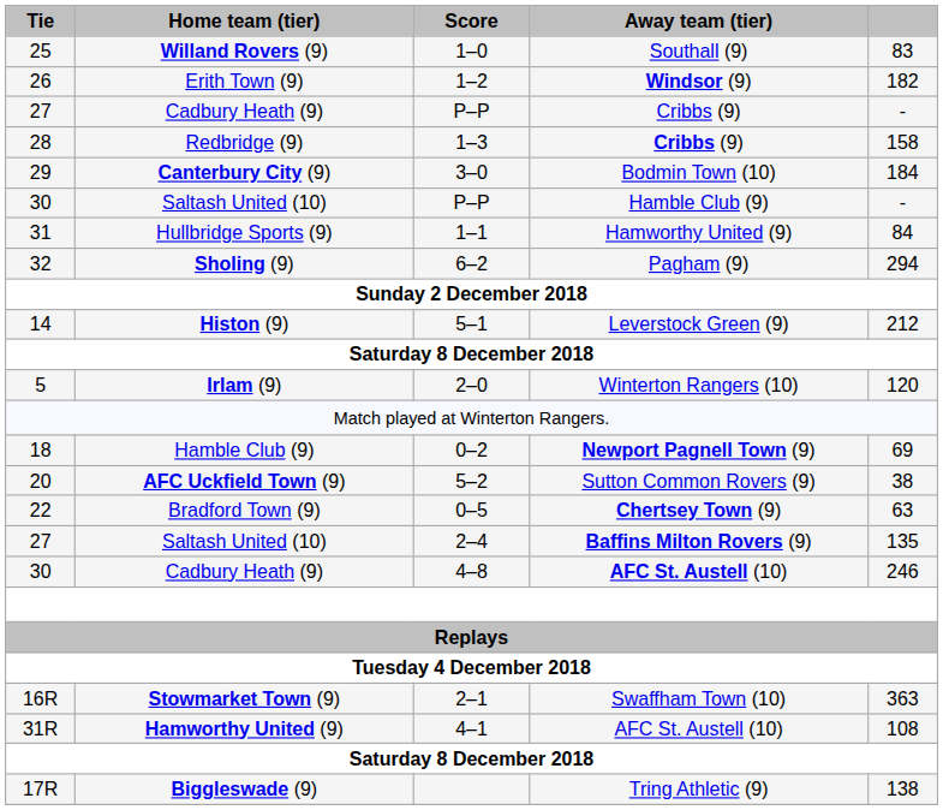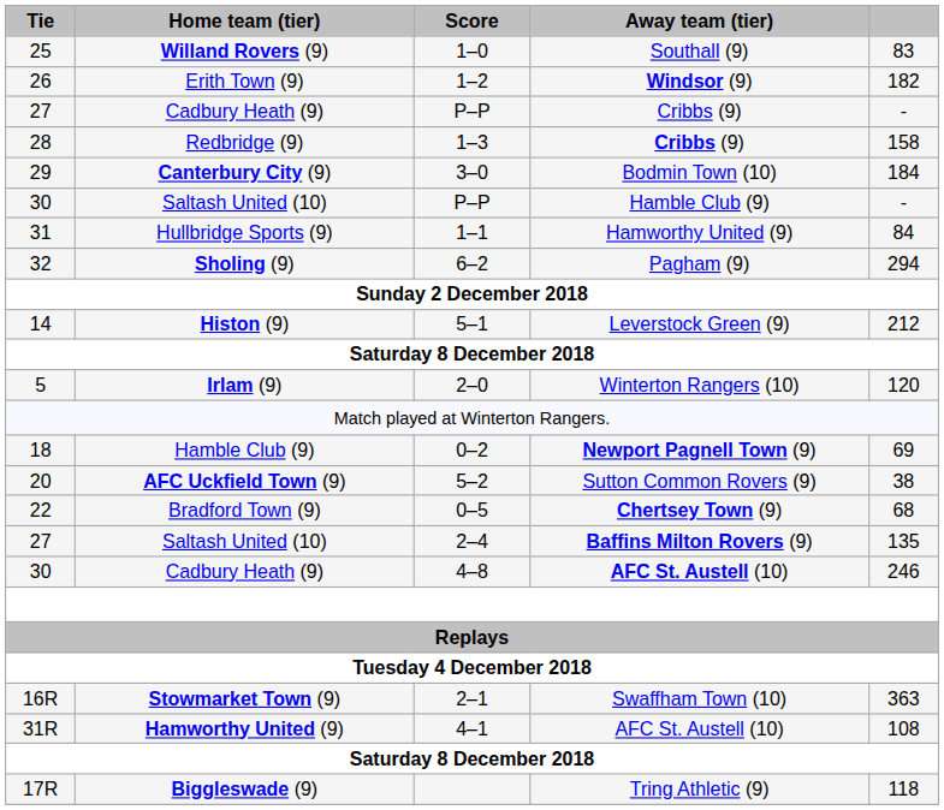22 | column 5: 63 -> 68
17R | column 5: 138 -> 118
